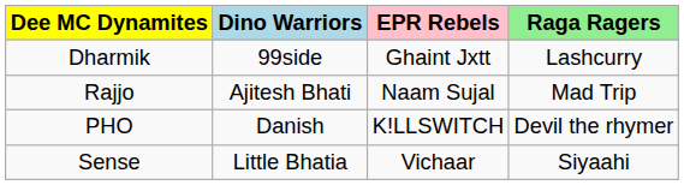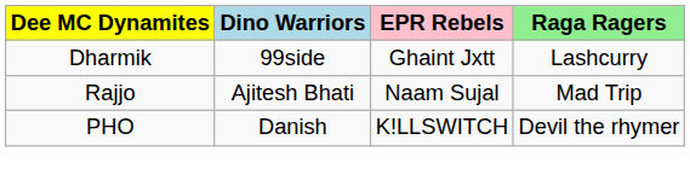- row: Sense | Little Bhatia | Vichaar | Siyaahi
